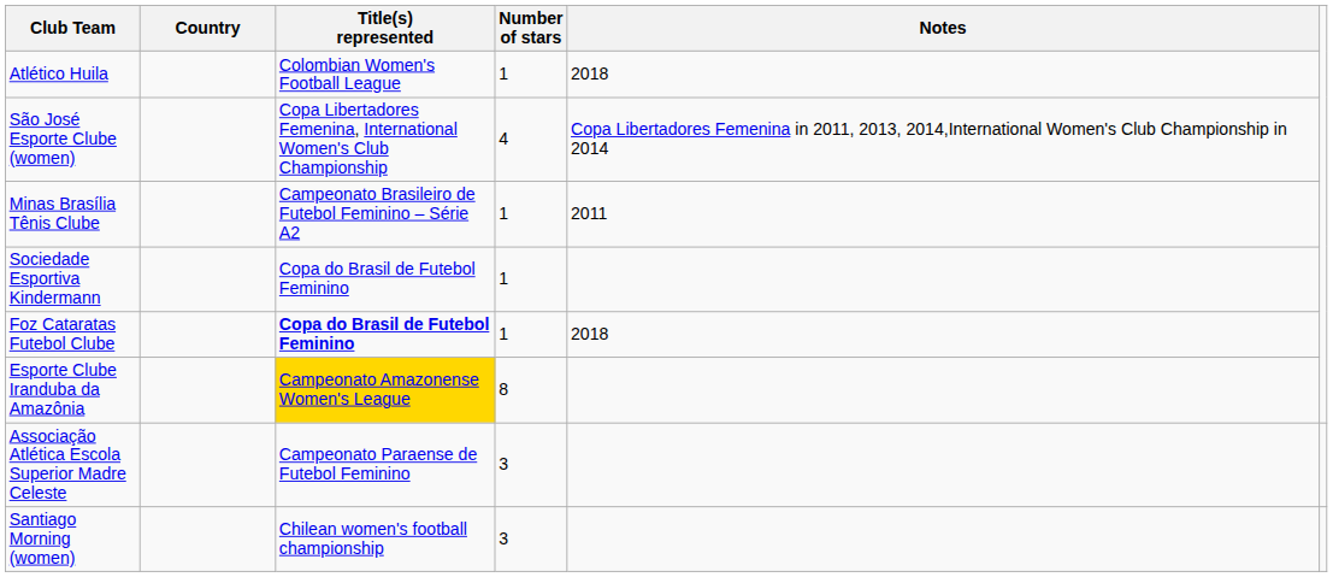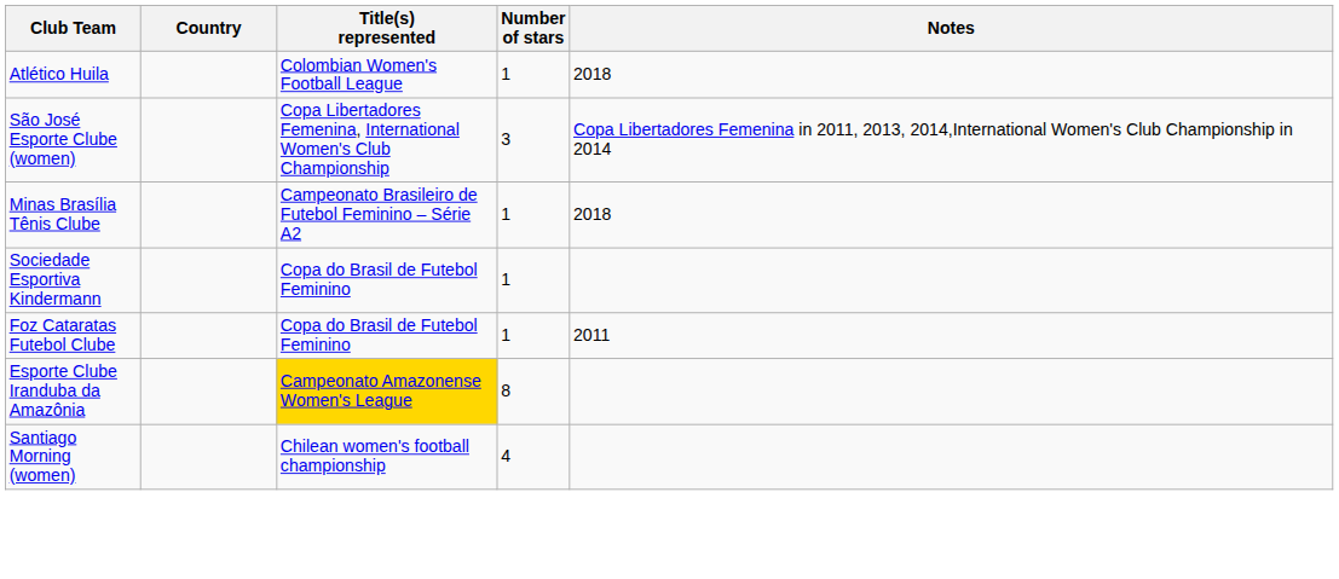São José Esporte Clube (women) | Number of stars: 4 -> 3
Minas Brasília Tênis Clube | Notes: 2011 -> 2018
Foz Cataratas Futebol Clube | Title(s) represented: bold -> normal
Foz Cataratas Futebol Clube | Notes: 2018 -> 2011
- row: Associação Atlética Escola Superior Madre Celeste | Campeonato Paraense de Futebol Feminino | 3
Santiago Morning (women) | Number of stars: 3 -> 4
